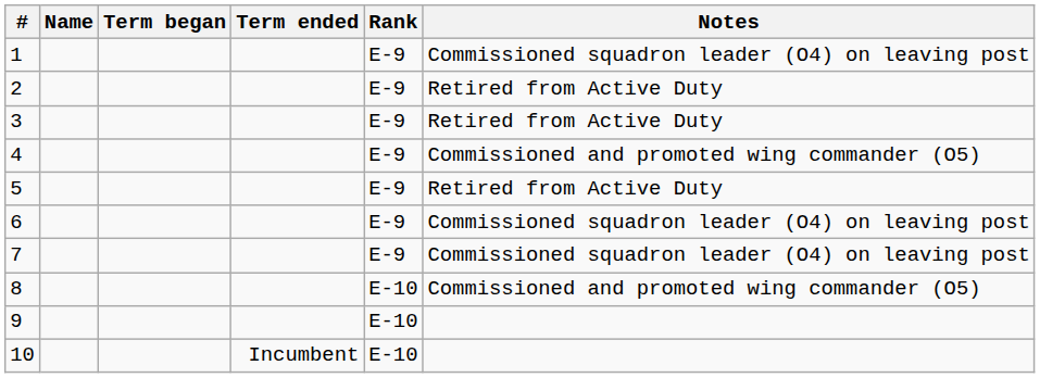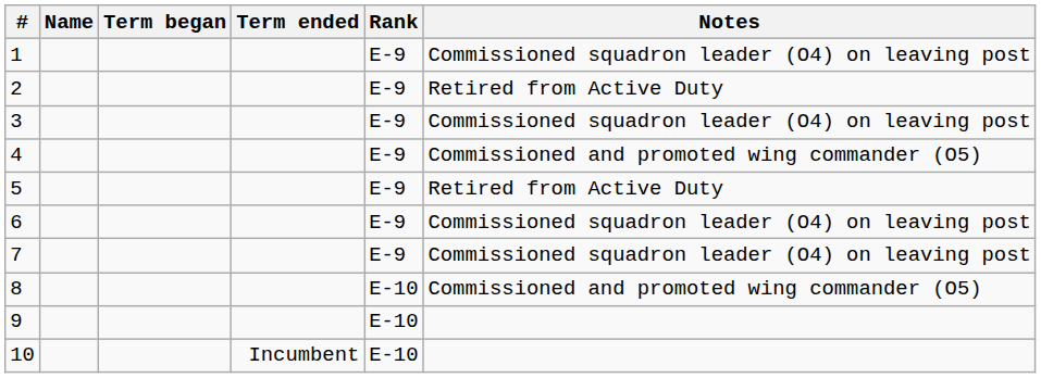3 | Notes: Retired from Active Duty -> Commissioned squadron leader (O4) on leaving post
